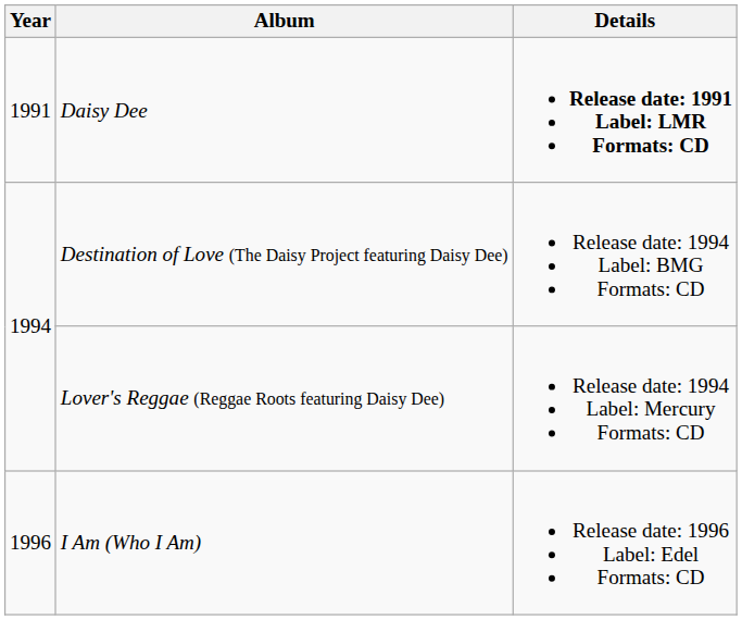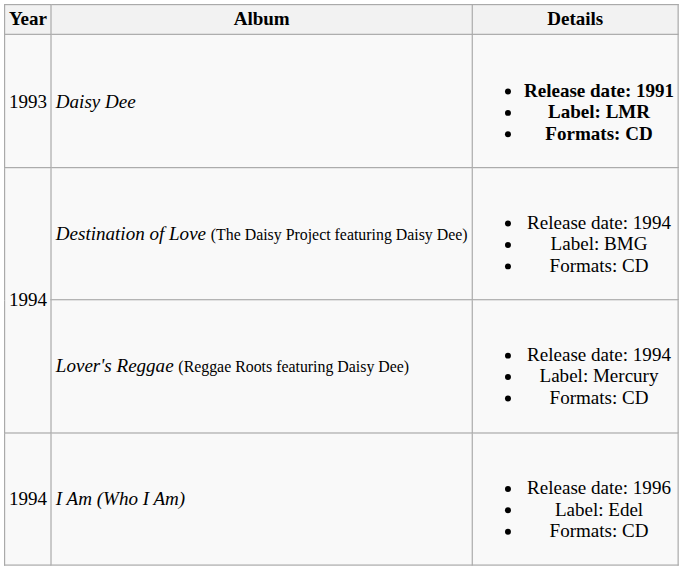Daisy Dee | Year: 1991 -> 1993
I Am (Who I Am) | Year: 1996 -> 1994
